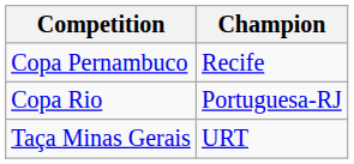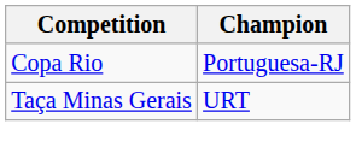- row: Copa Pernambuco | Recife
